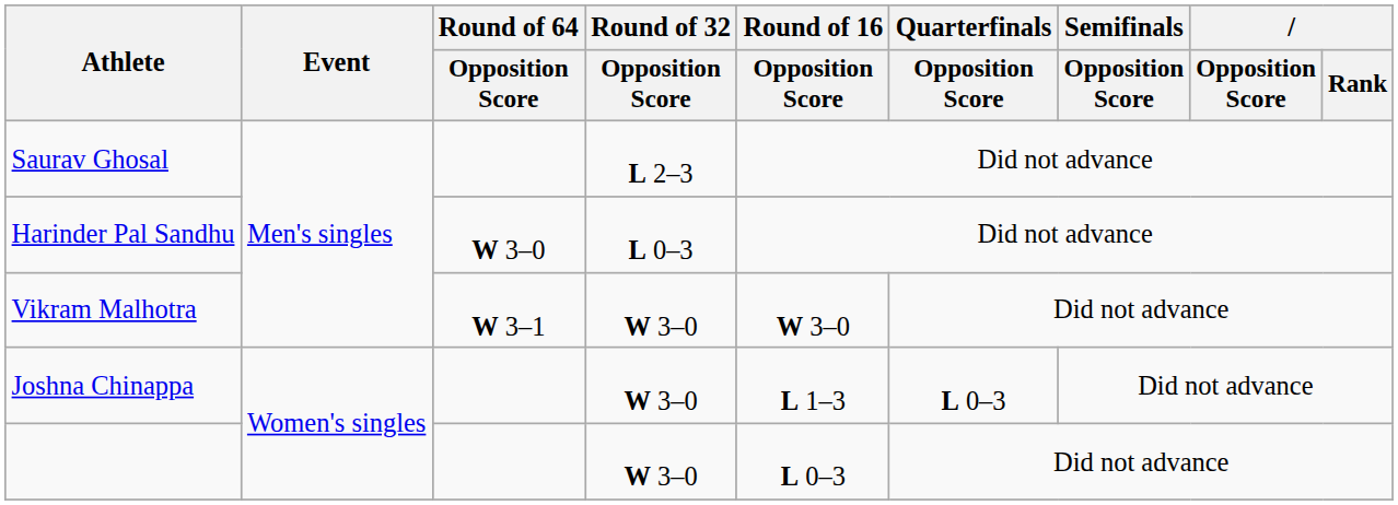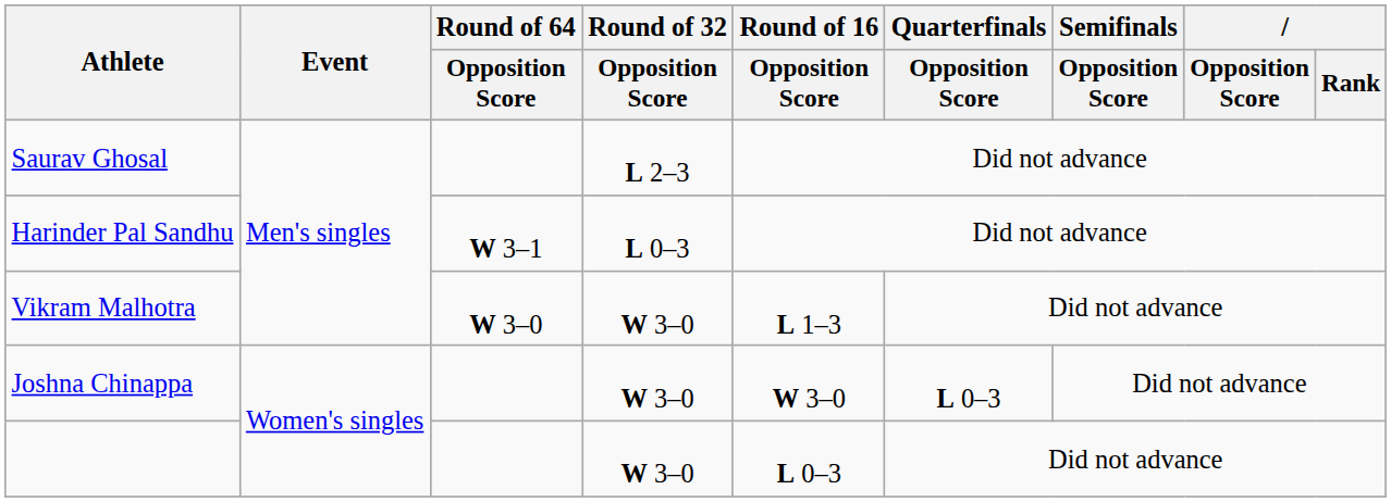Harinder Pal Sandhu | Round of 64 / Opposition Score: W 3–0 -> W 3–1
Vikram Malhotra | Round of 64 / Opposition Score: W 3–1 -> W 3–0
Vikram Malhotra | Round of 16 / Opposition Score: W 3–0 -> L 1–3
Joshna Chinappa | Round of 16 / Opposition Score: L 1–3 -> W 3–0
